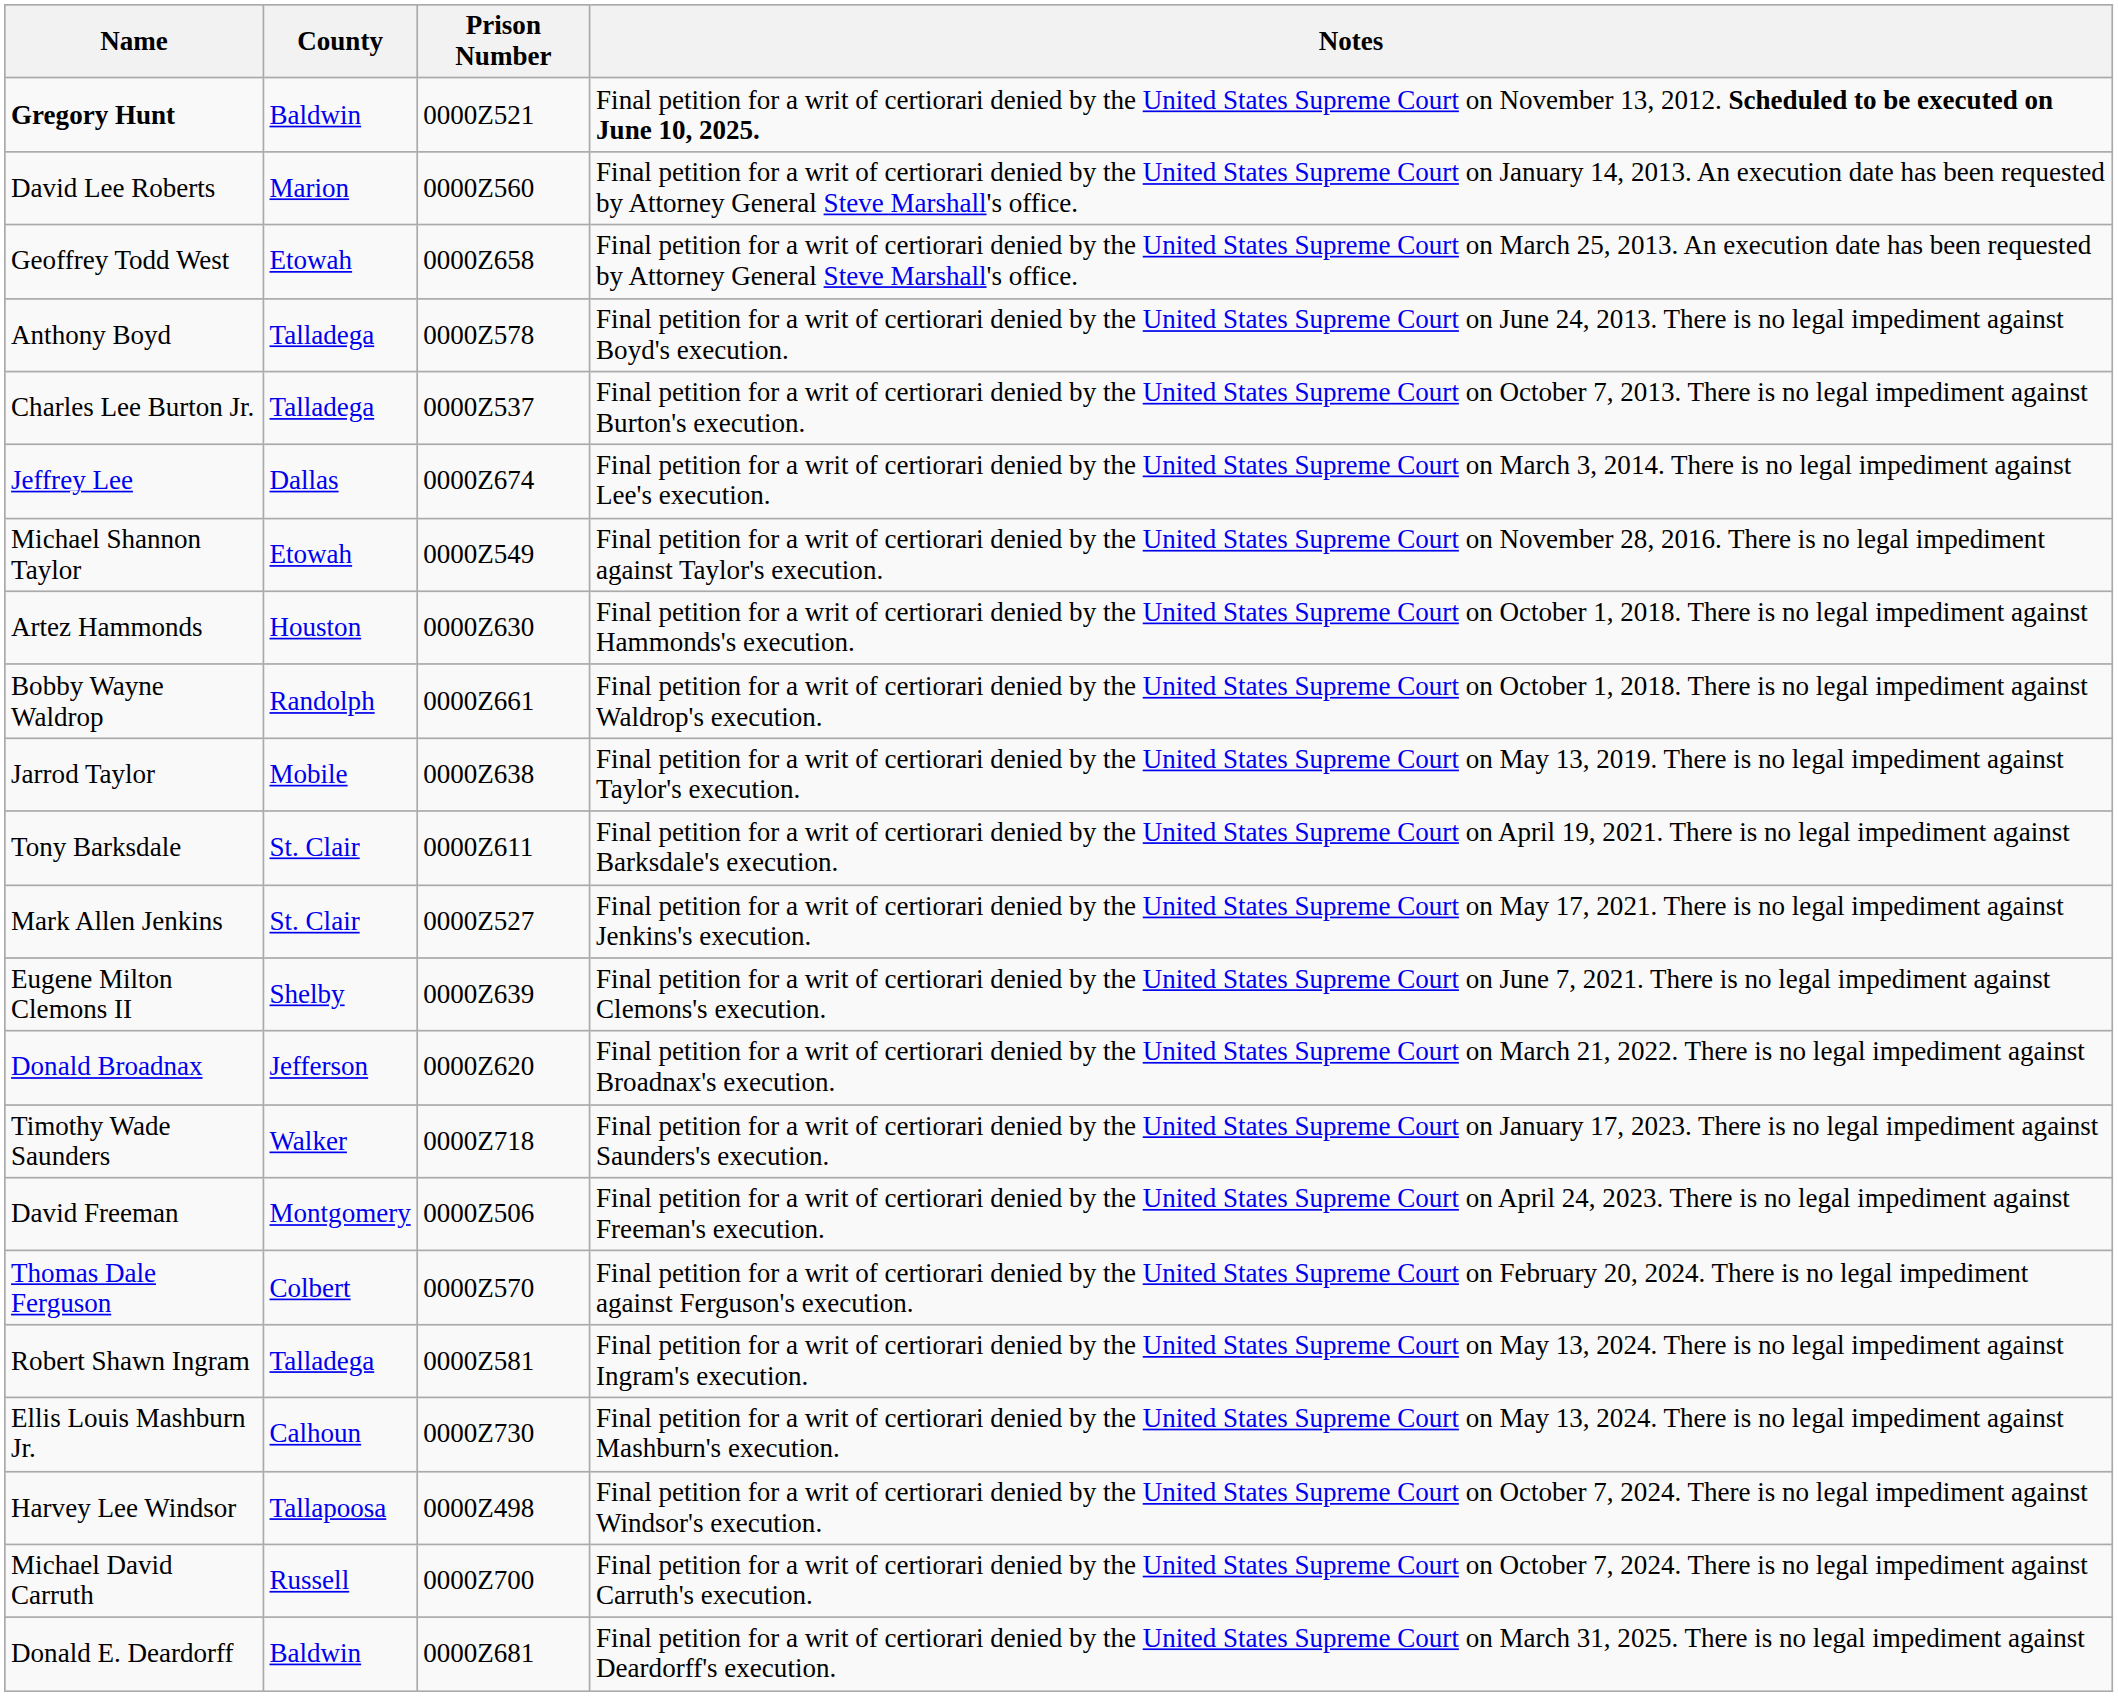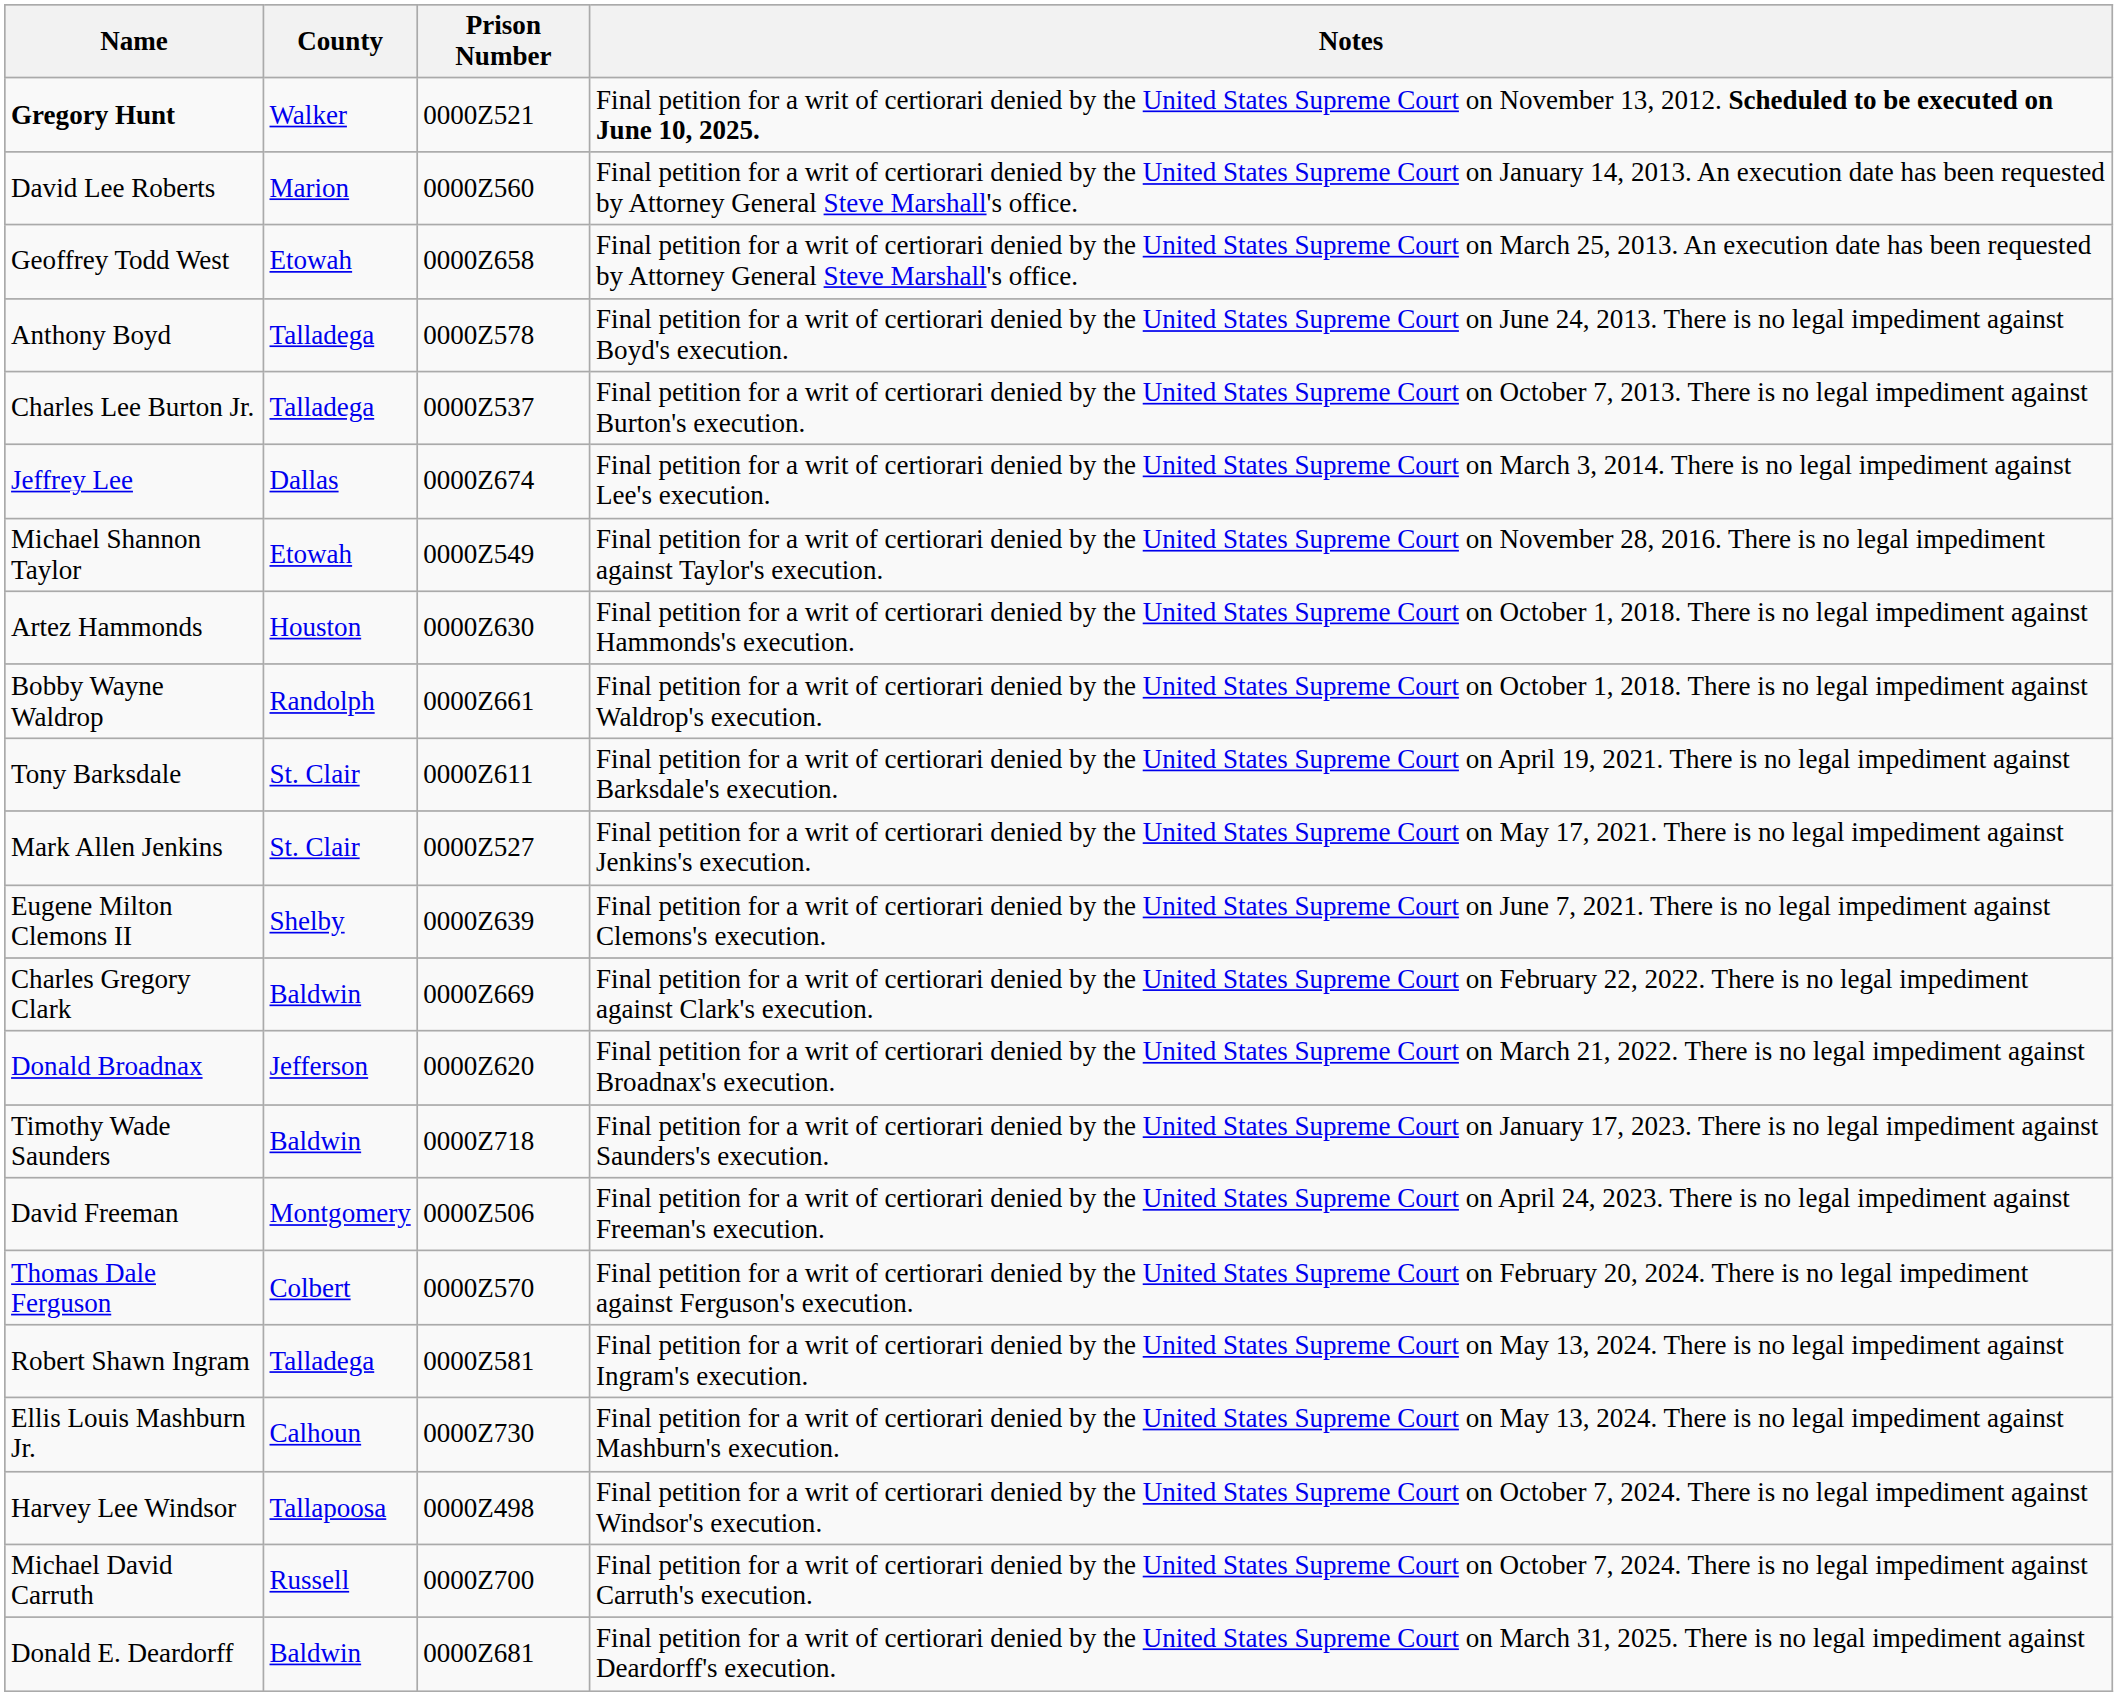Gregory Hunt | County: Baldwin -> Walker
- row: Jarrod Taylor | Mobile | 0000Z638 | Final petition for a writ of certiorari denied by the United States Supreme Court on May 13, 2019. There is no legal impediment against Taylor's execution.
+ row: Charles Gregory Clark | Baldwin | 0000Z669 | Final petition for a writ of certiorari denied by the United States Supreme Court on February 22, 2022. There is no legal impediment against Clark's execution.
Timothy Wade Saunders | County: Walker -> Baldwin
